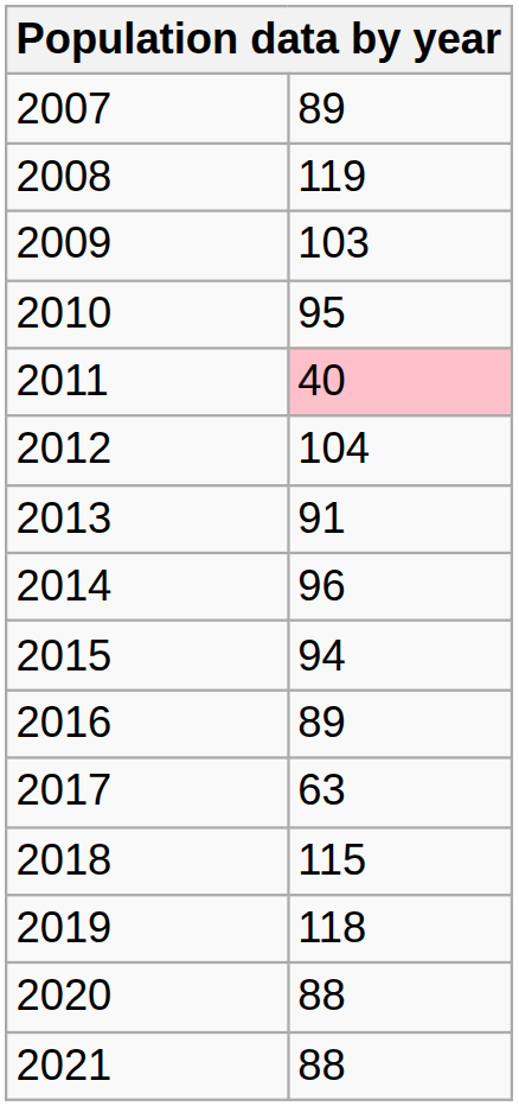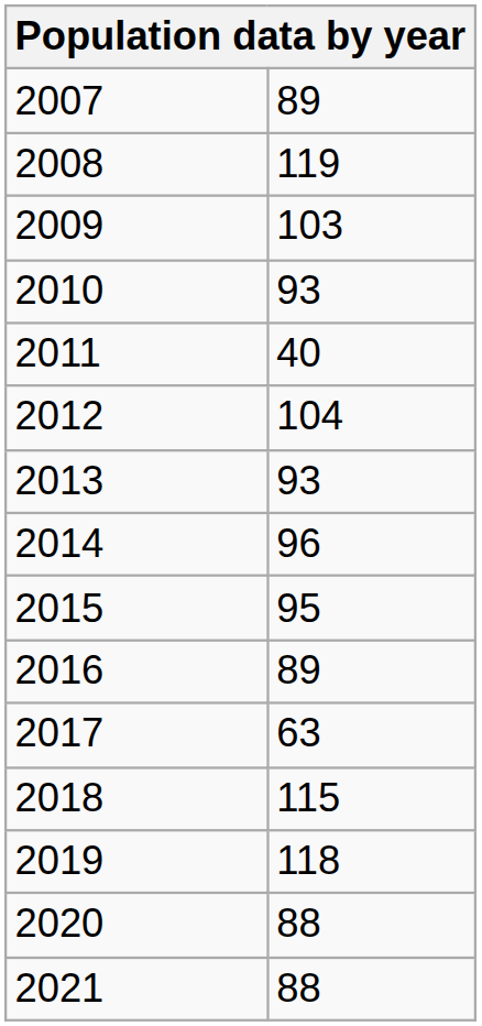2010 | column 2: 95 -> 93
2011 | column 2: pink background -> no background
2013 | column 2: 91 -> 93
2015 | column 2: 94 -> 95
